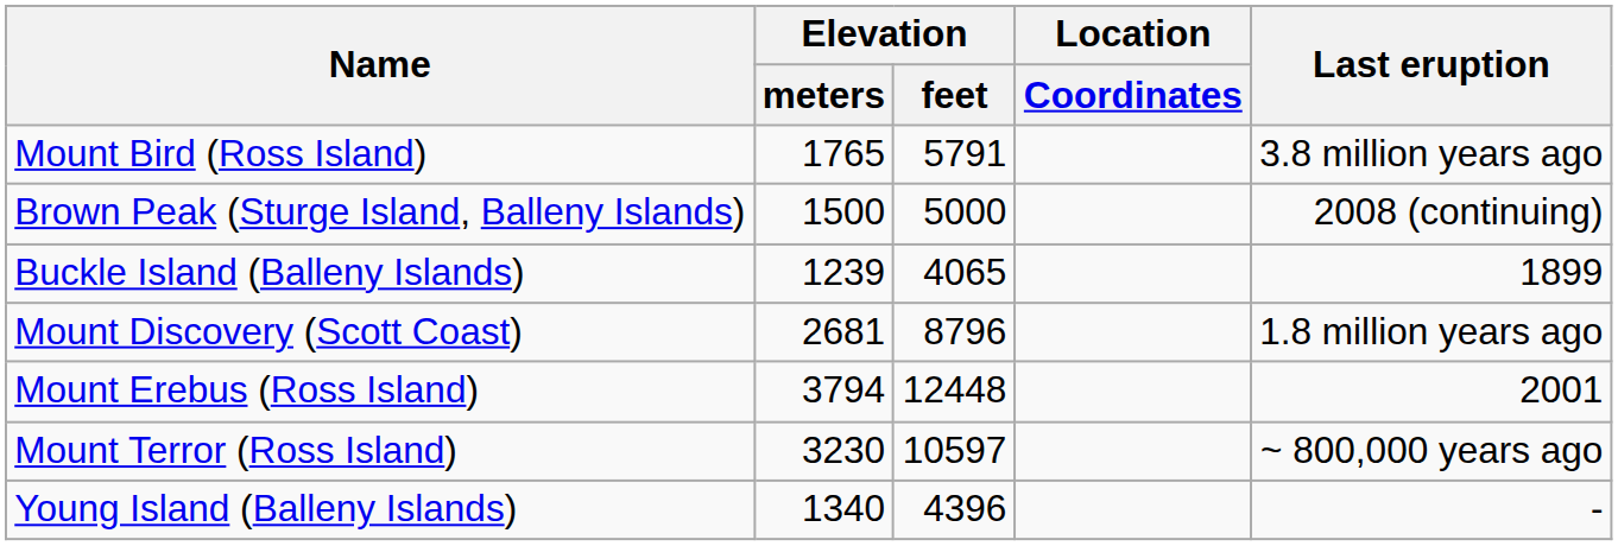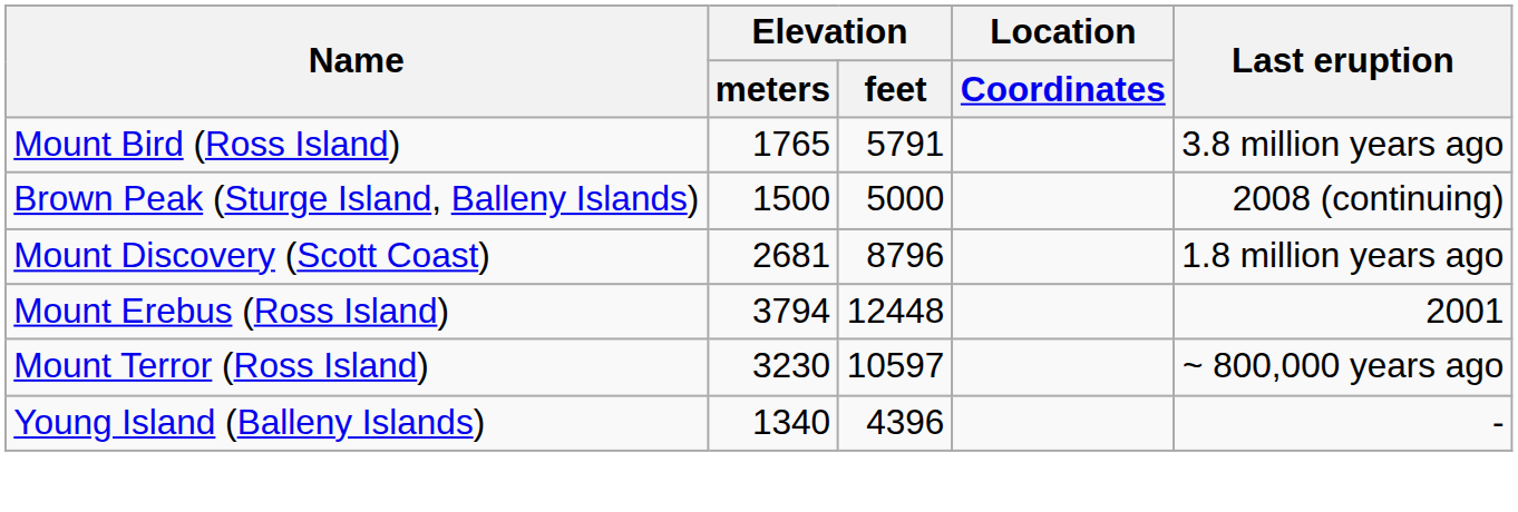- row: Buckle Island (Balleny Islands) | 1239 | 4065 | 1899
